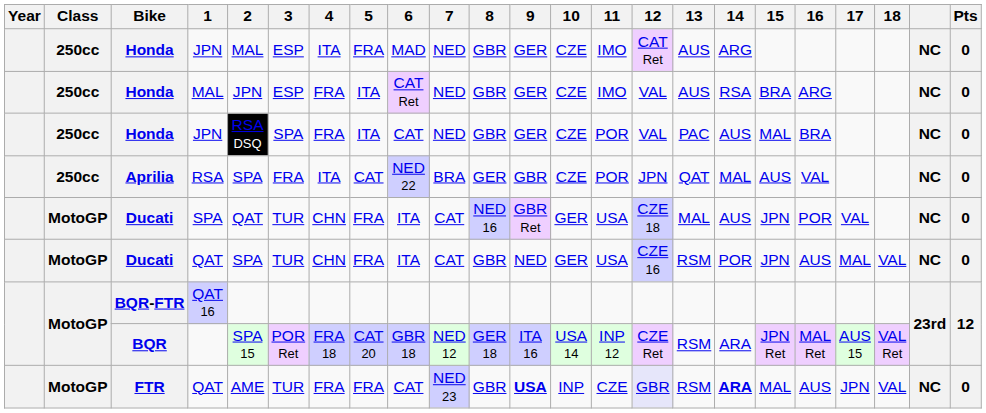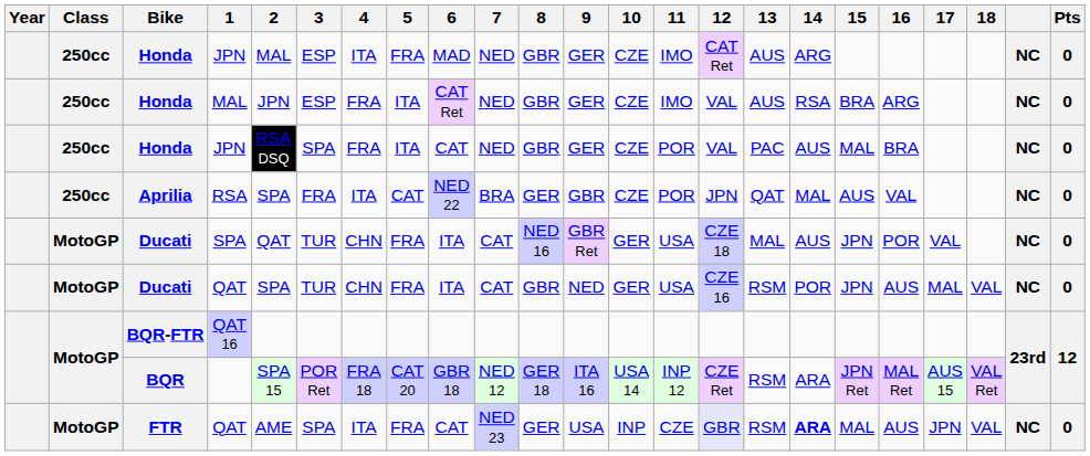FTR / QAT | 3: TUR -> SPA
FTR / QAT | 4: FRA -> ITA
FTR / QAT | 8: GBR -> GER
FTR / QAT | 9: bold -> normal
